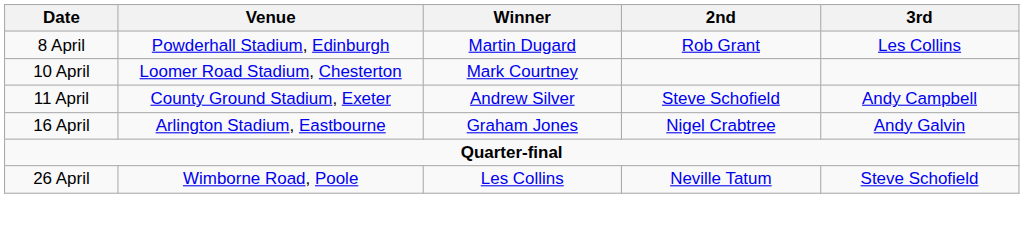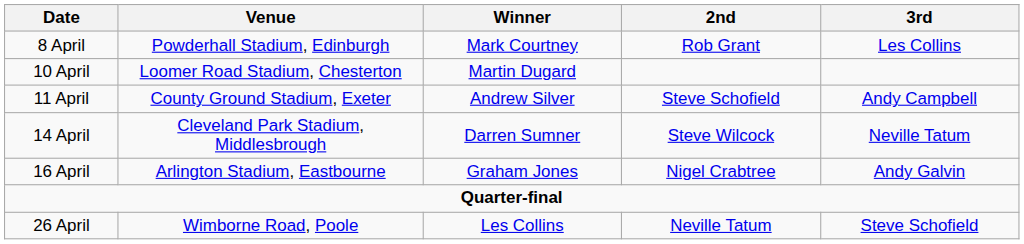8 April | Winner: Martin Dugard -> Mark Courtney
10 April | Winner: Mark Courtney -> Martin Dugard
+ row: 14 April | Cleveland Park Stadium, Middlesbrough | Darren Sumner | Steve Wilcock | Neville Tatum
